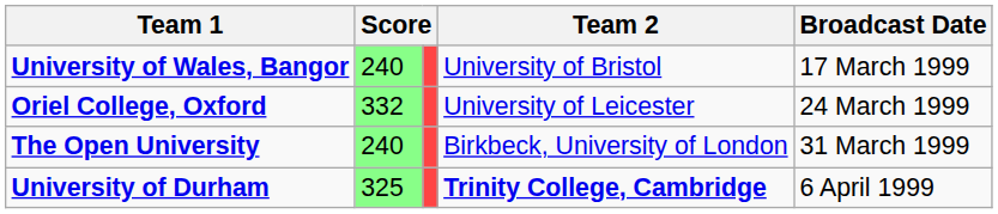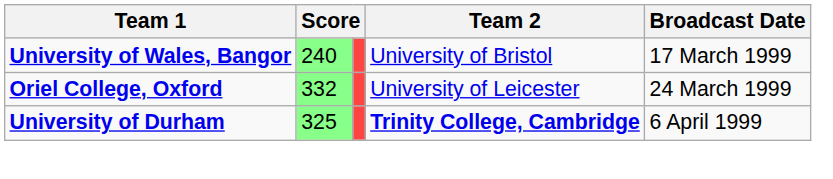- row: The Open University | 240 | Birkbeck, University of London | 31 March 1999
